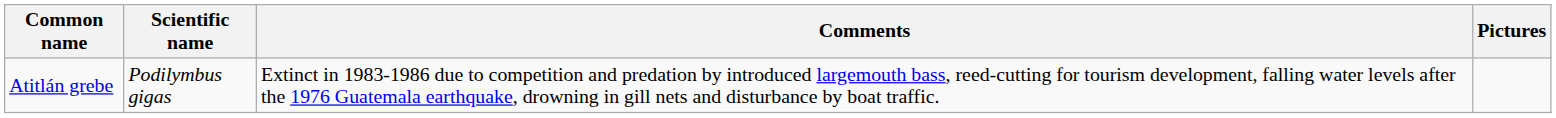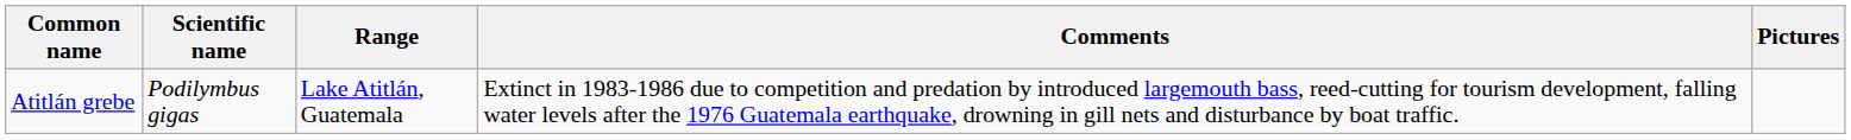+ column: Range | Lake Atitlán, Guatemala
